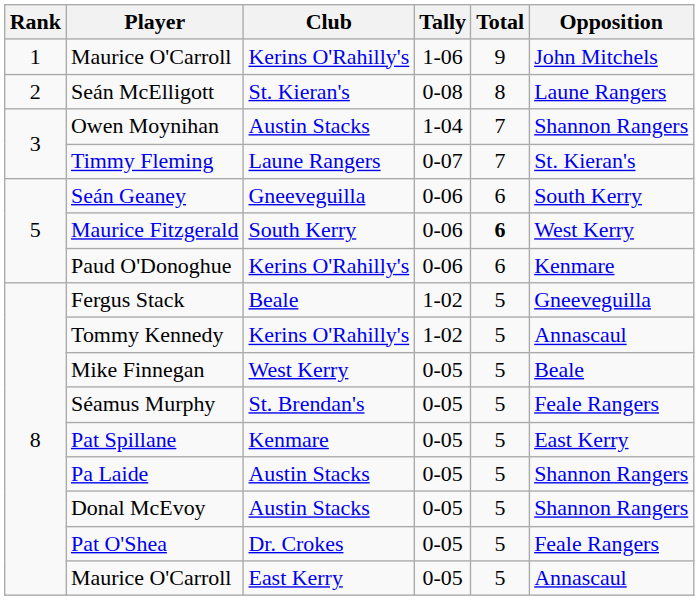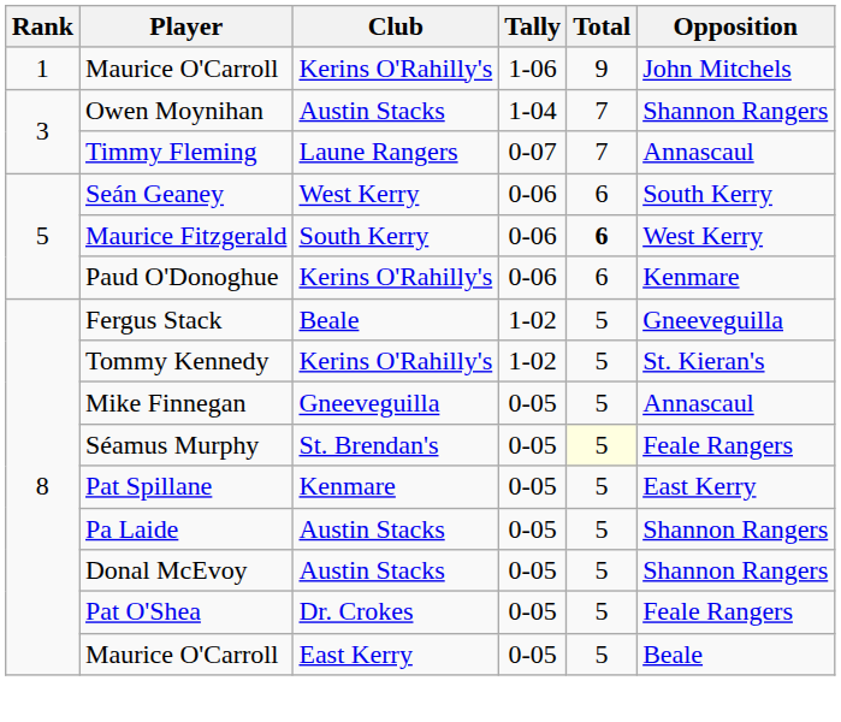- row: 2 | Seán McElligott | St. Kieran's | 0-08 | 8 | Laune Rangers
Timmy Fleming | Opposition: St. Kieran's -> Annascaul
Seán Geaney | Club: Gneeveguilla -> West Kerry
Tommy Kennedy | Opposition: Annascaul -> St. Kieran's
Mike Finnegan | Club: West Kerry -> Gneeveguilla
Mike Finnegan | Opposition: Beale -> Annascaul
Séamus Murphy | Total: no background -> lightyellow background
Maurice O'Carroll / 0-05 | Opposition: Annascaul -> Beale
